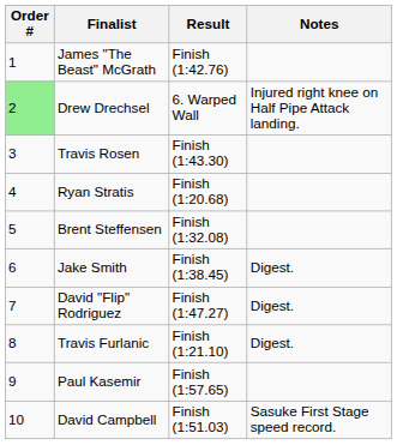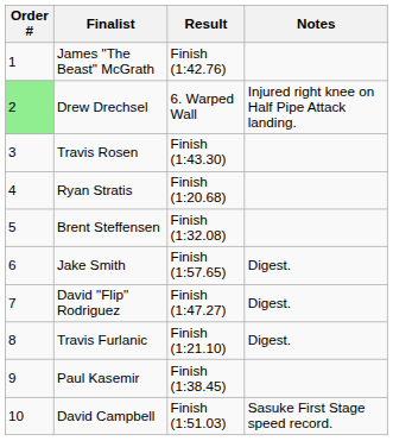Jake Smith | Result: Finish (1:38.45) -> Finish (1:57.65)
Paul Kasemir | Result: Finish (1:57.65) -> Finish (1:38.45)
